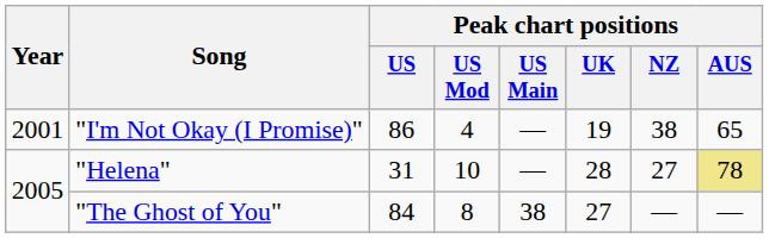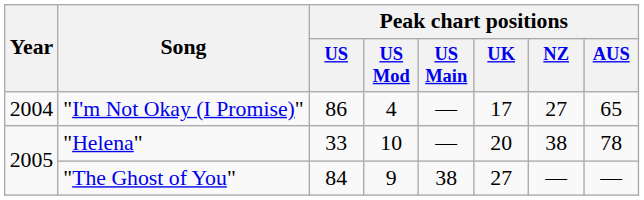"I'm Not Okay (I Promise)" | Year: 2001 -> 2004
"I'm Not Okay (I Promise)" | Peak chart positions / UK: 19 -> 17
"I'm Not Okay (I Promise)" | Peak chart positions / NZ: 38 -> 27
"Helena" | Peak chart positions / US: 31 -> 33
"Helena" | Peak chart positions / UK: 28 -> 20
"Helena" | Peak chart positions / NZ: 27 -> 38
"Helena" | Peak chart positions / AUS: khaki background -> no background
"The Ghost of You" | Peak chart positions / US Mod: 8 -> 9
